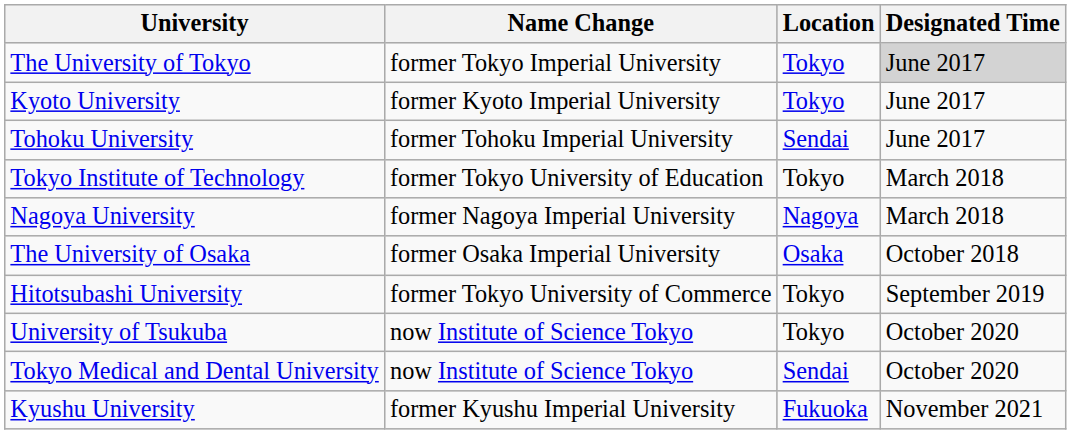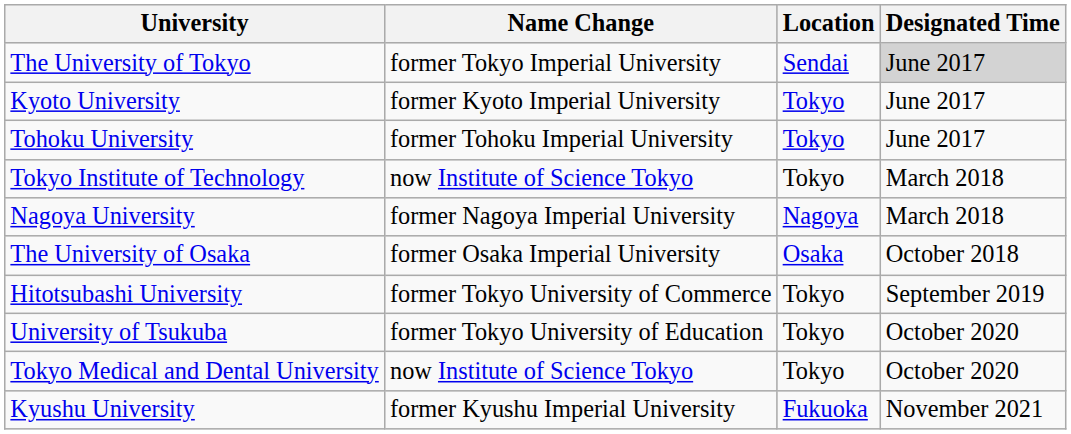The University of Tokyo | Location: Tokyo -> Sendai
Tohoku University | Location: Sendai -> Tokyo
Tokyo Institute of Technology | Name Change: former Tokyo University of Education -> now Institute of Science Tokyo
University of Tsukuba | Name Change: now Institute of Science Tokyo -> former Tokyo University of Education
Tokyo Medical and Dental University | Location: Sendai -> Tokyo
